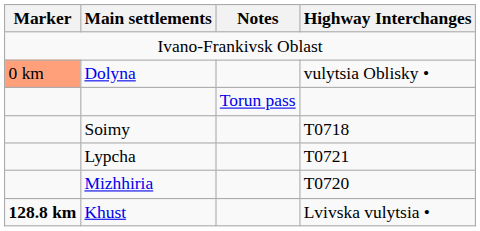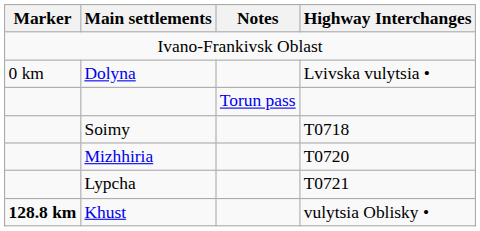Dolyna | Marker: lightsalmon background -> no background
Dolyna | Highway Interchanges: vulytsia Oblisky • -> Lvivska vulytsia •
rows swapped: Mizhhiria <-> Lypcha
Khust | Highway Interchanges: Lvivska vulytsia • -> vulytsia Oblisky •
